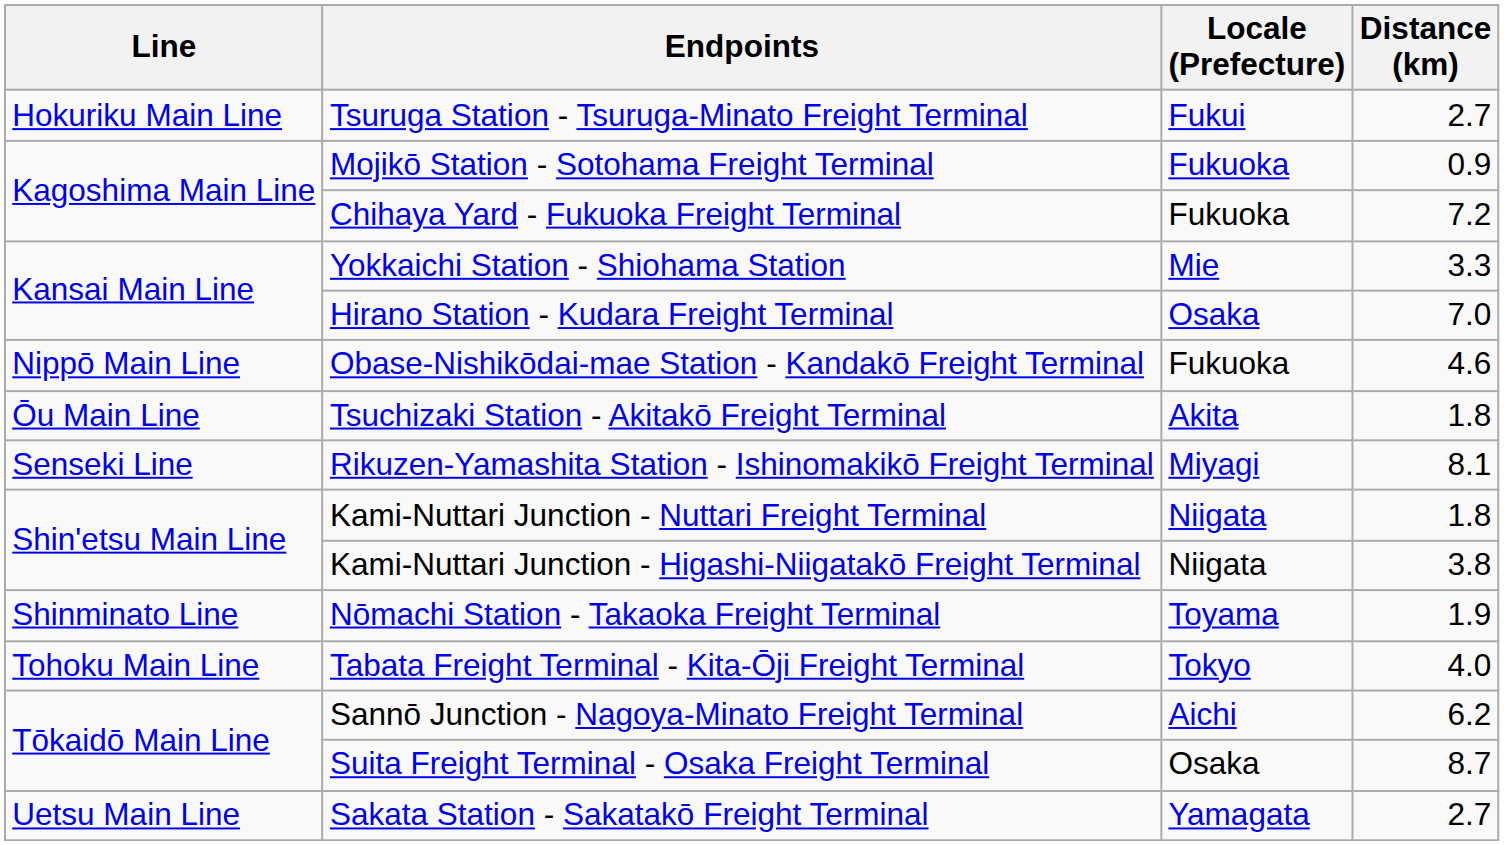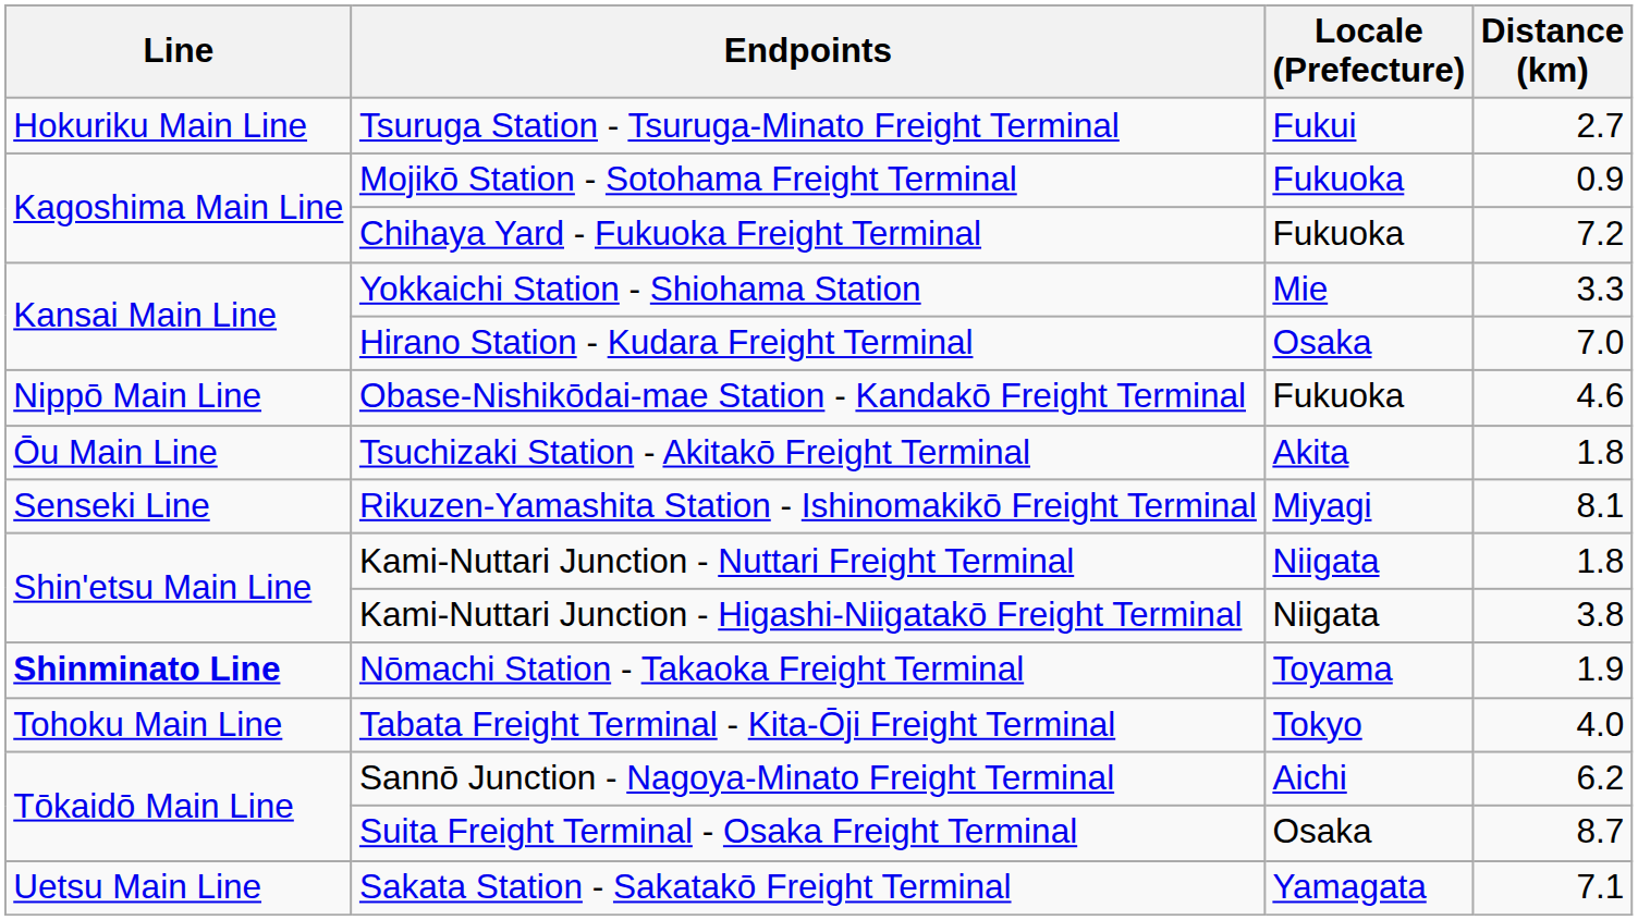Nōmachi Station - Takaoka Freight Terminal | Line: normal -> bold
Sakata Station - Sakatakō Freight Terminal | Distance (km): 2.7 -> 7.1
